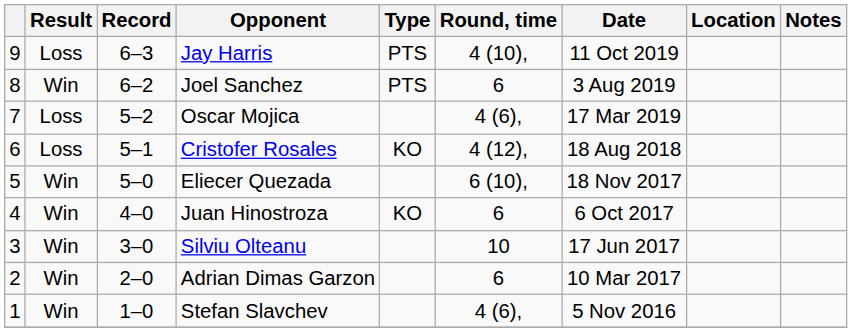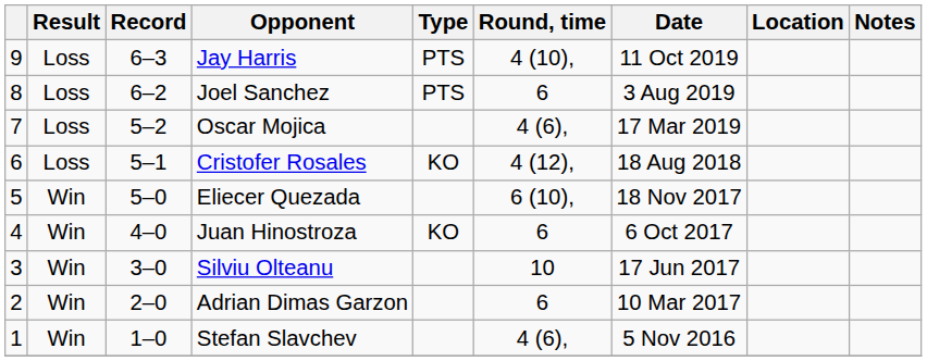Joel Sanchez | Result: Win -> Loss
